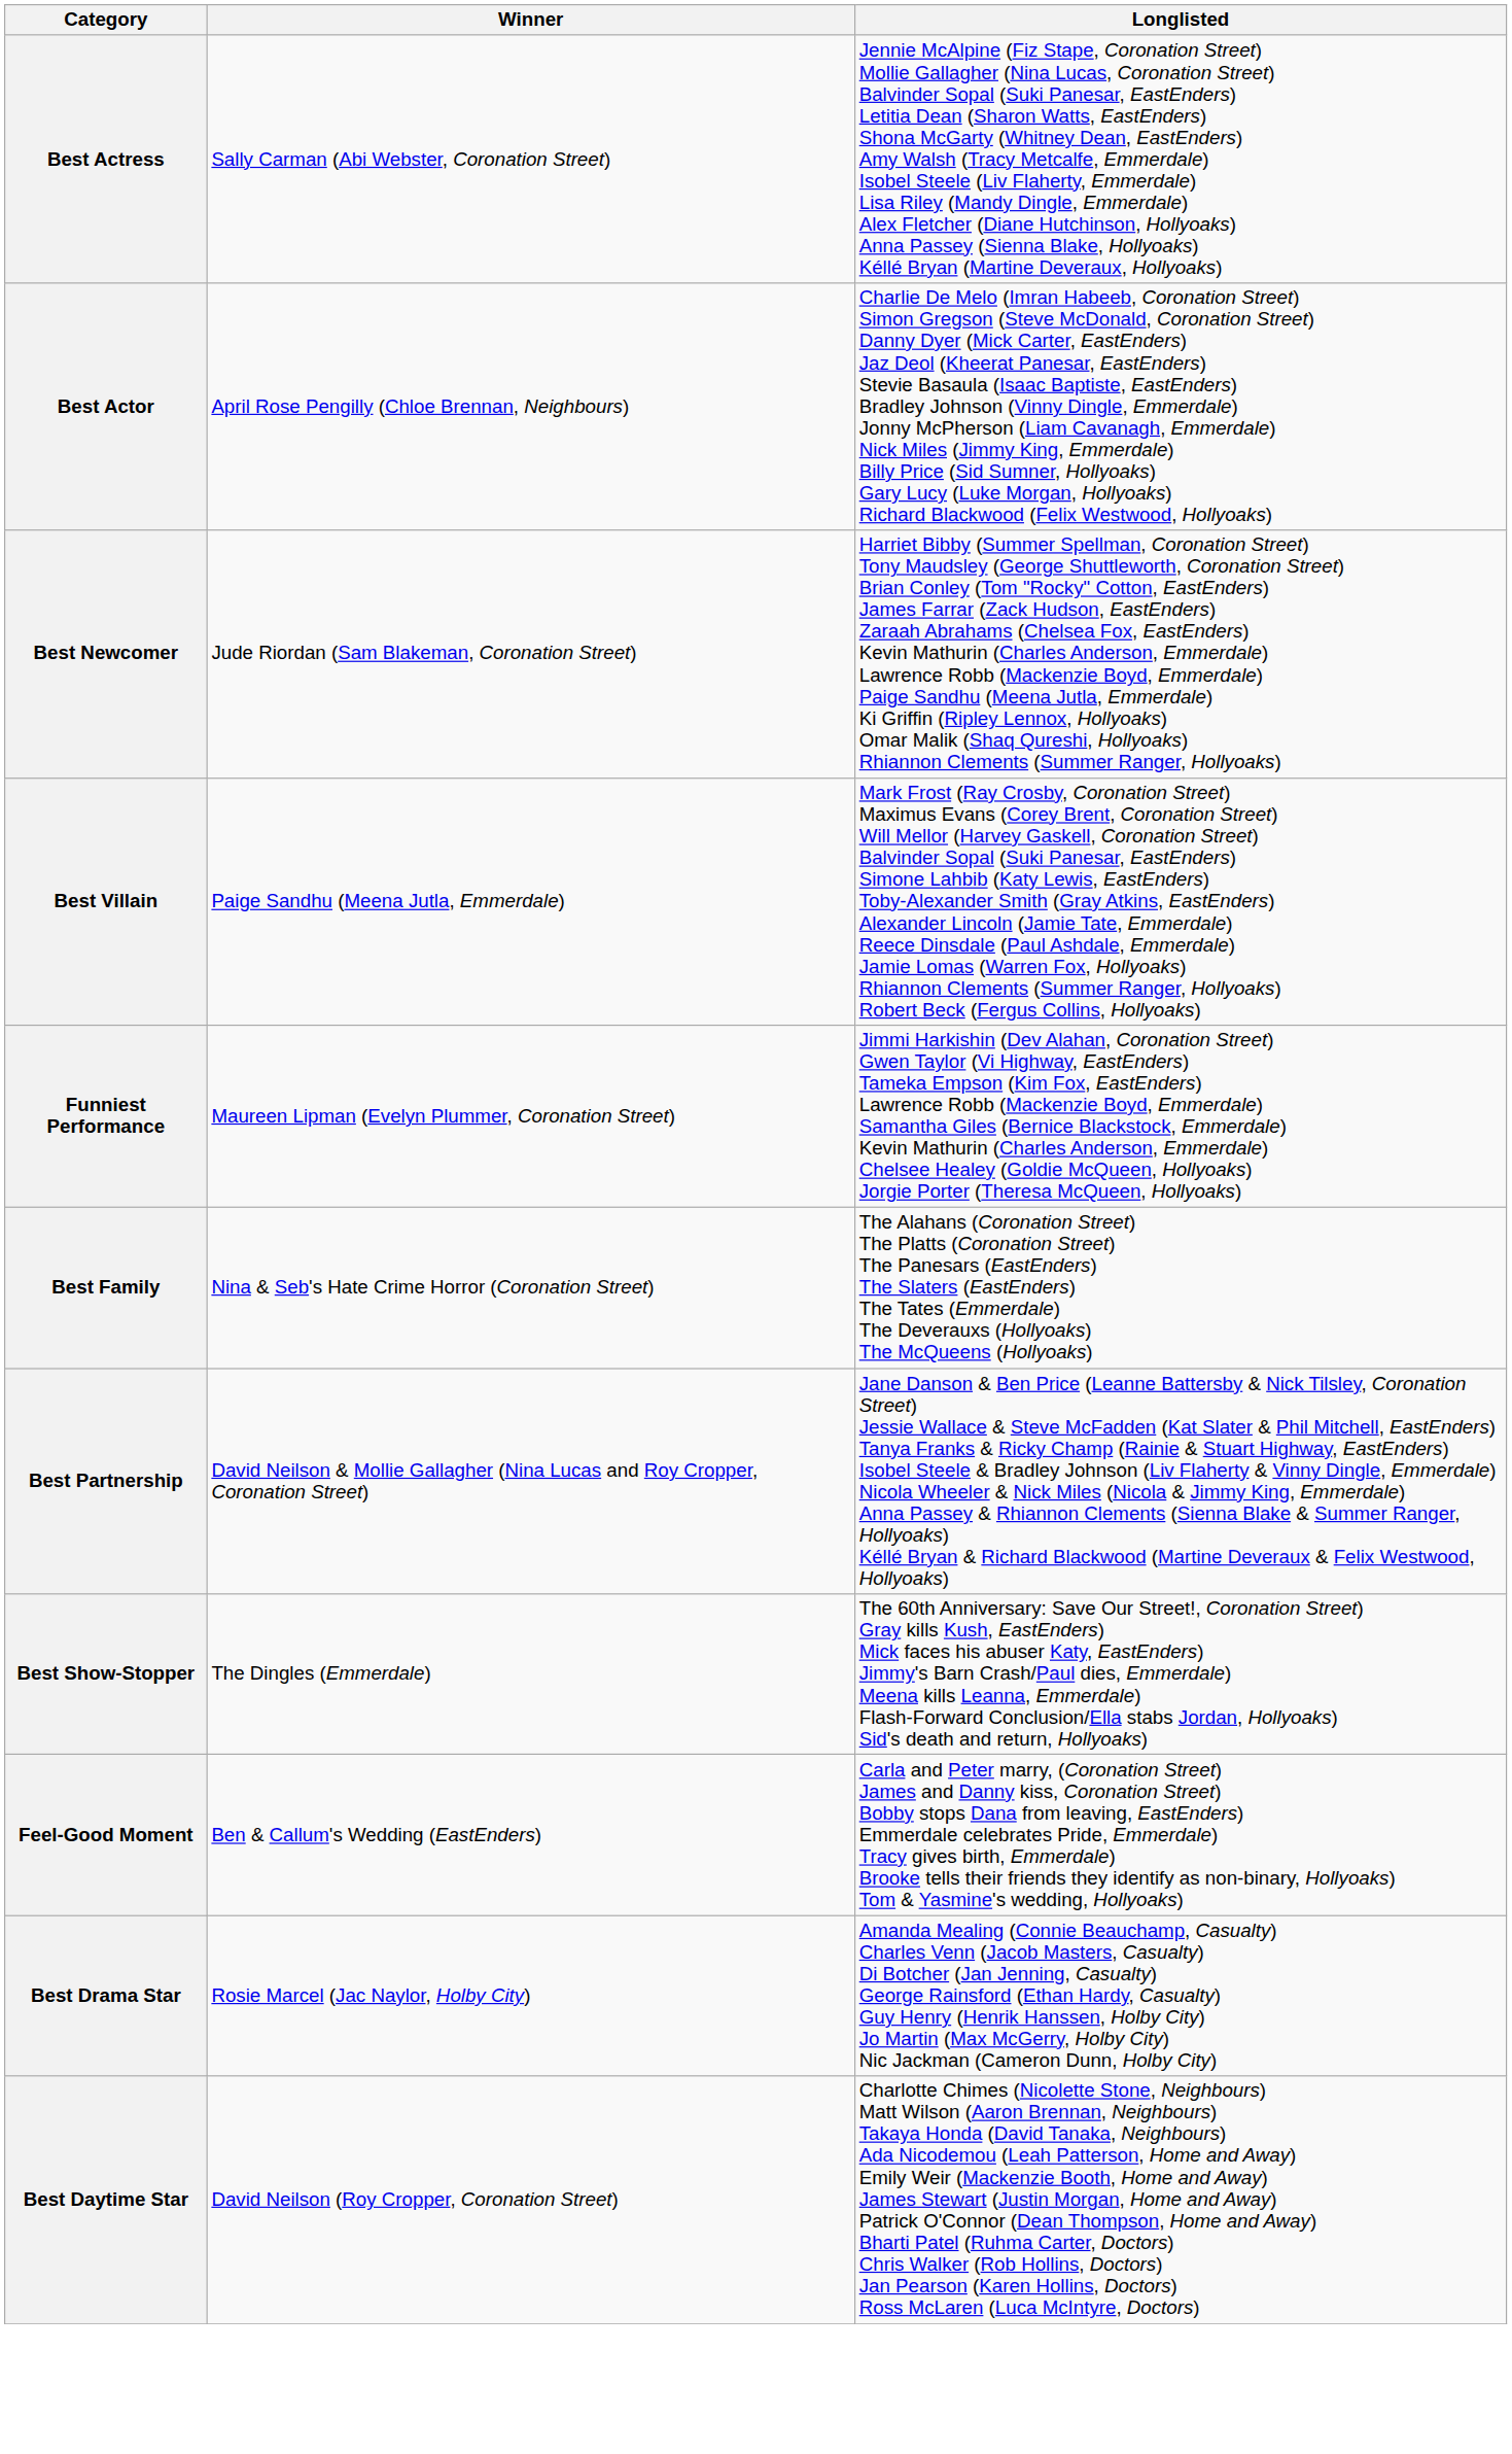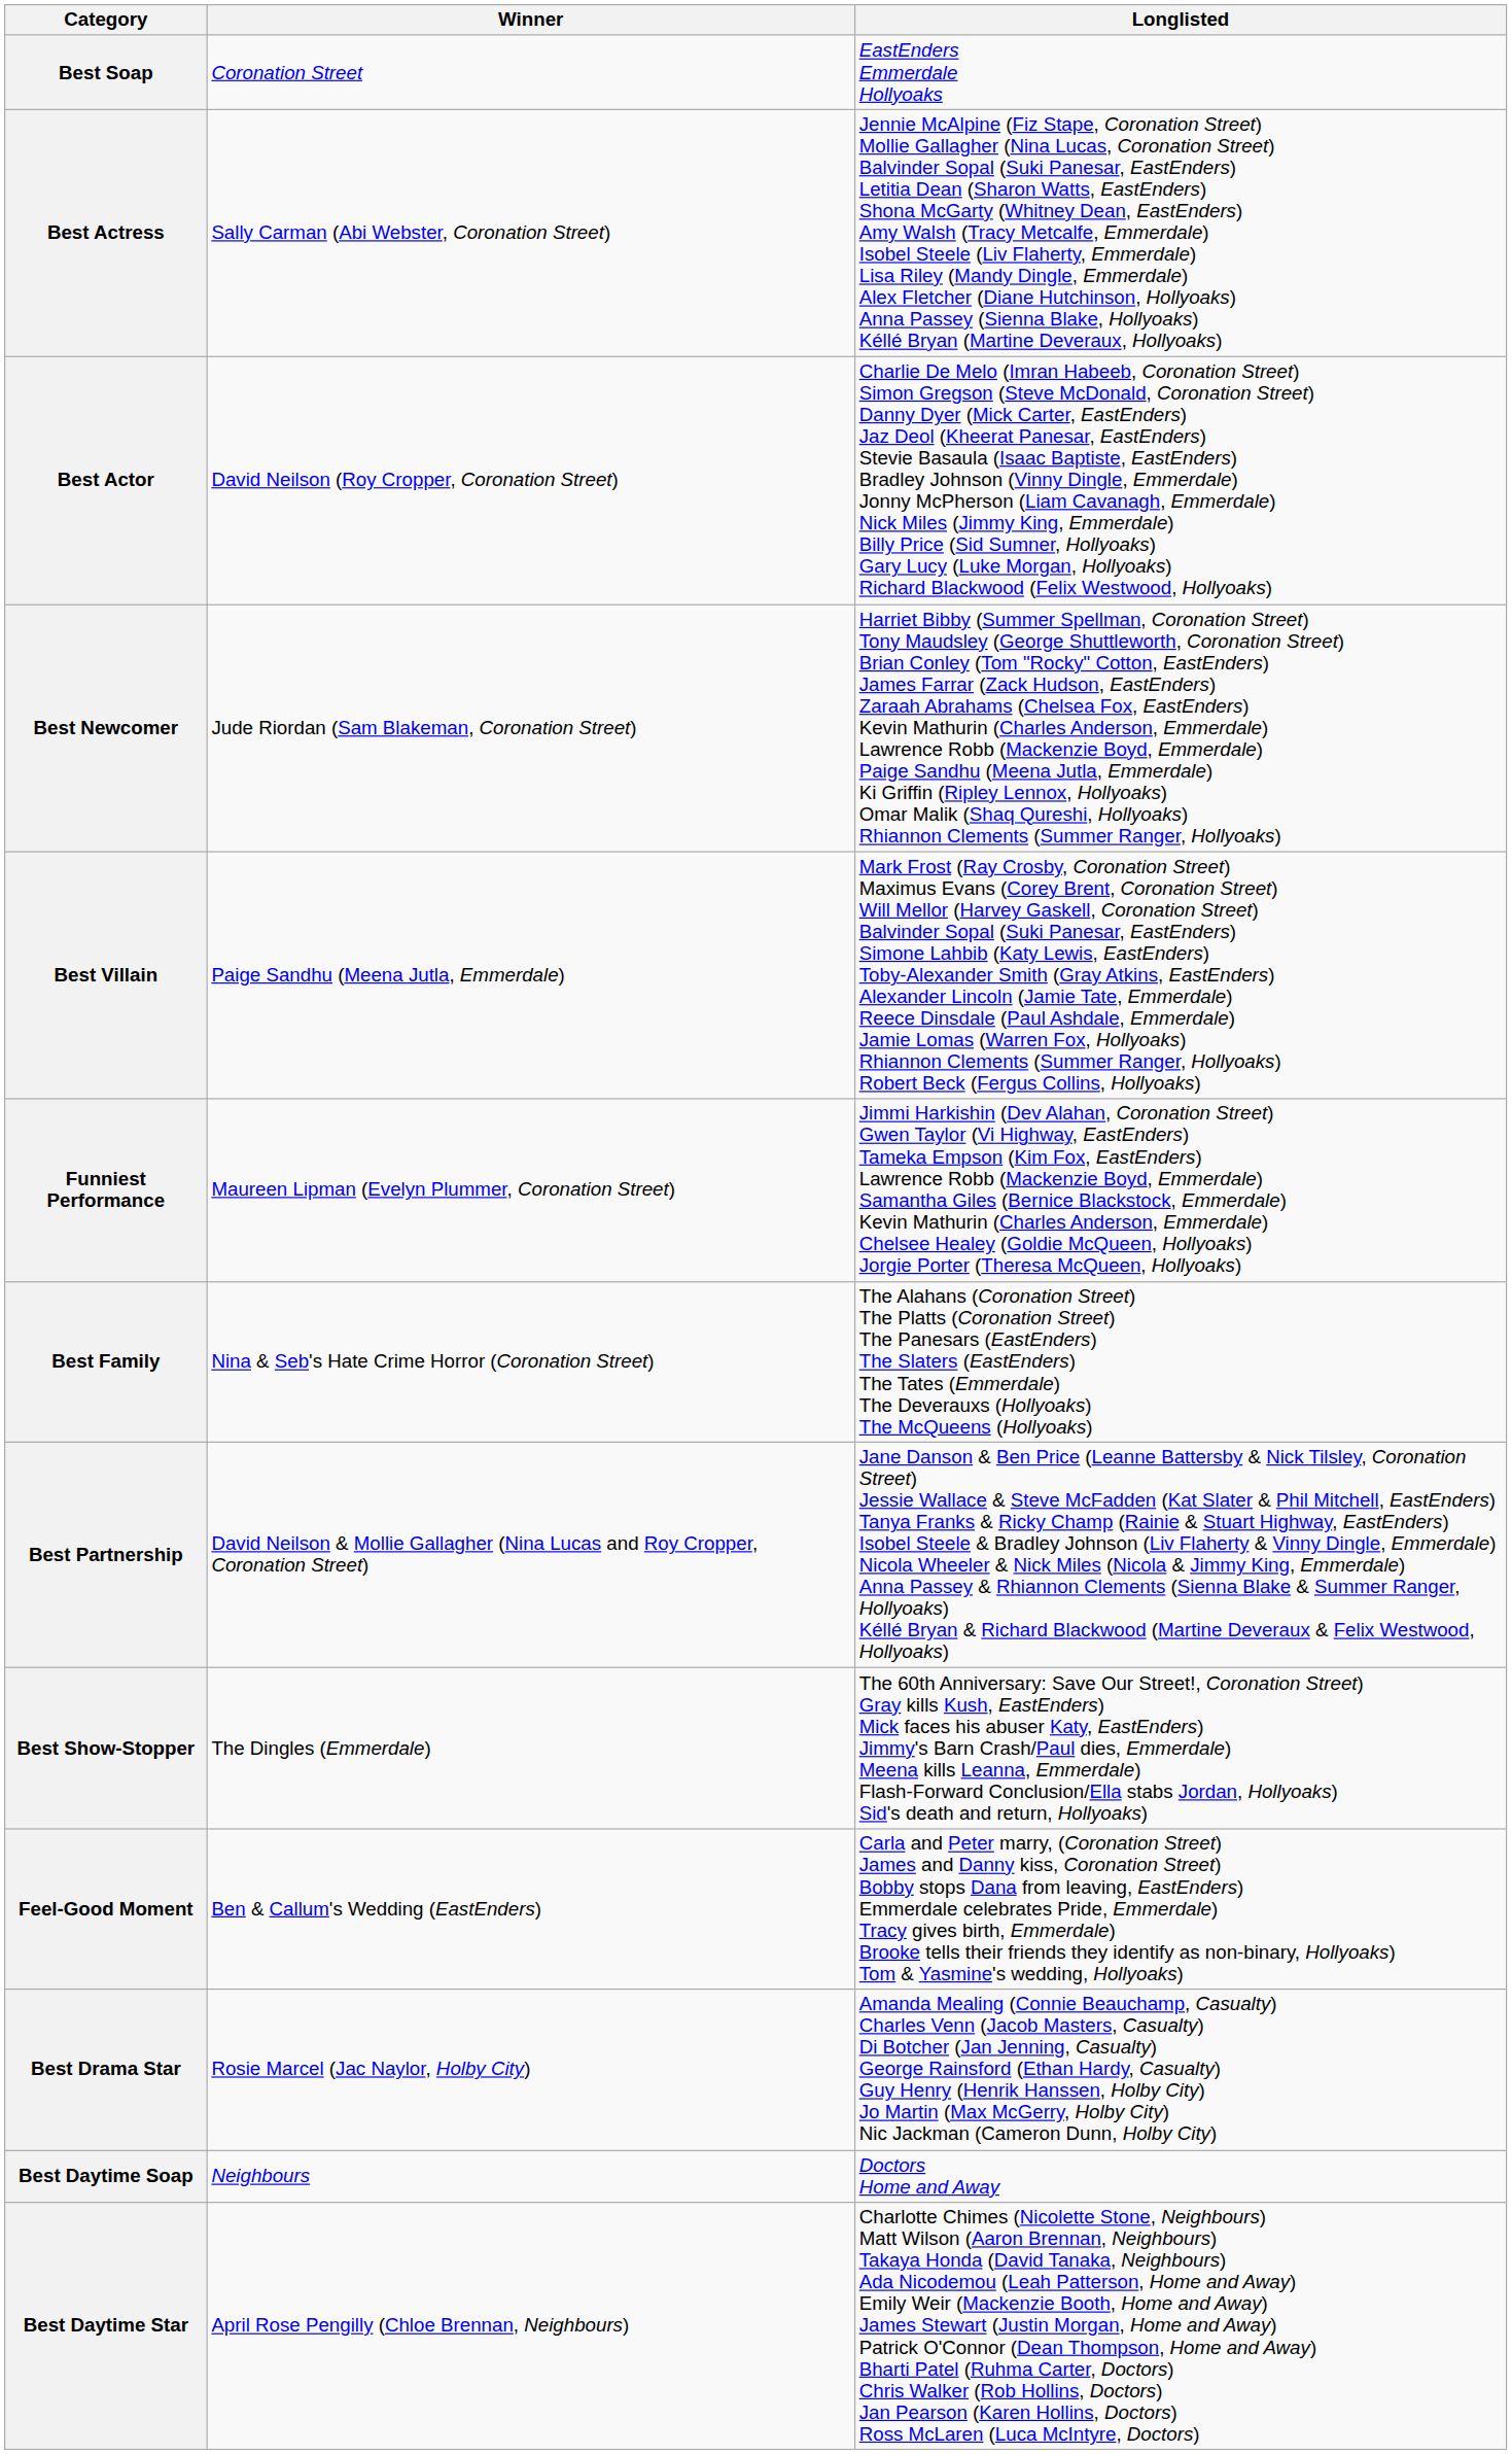+ row: Best Soap | Coronation Street | EastEnders Emmerdale Hollyoaks
Best Actor | Winner: April Rose Pengilly (Chloe Brennan, Neighbours) -> David Neilson (Roy Cropper, Coronation Street)
+ row: Best Daytime Soap | Neighbours | Doctors Home and Away
Best Daytime Star | Winner: David Neilson (Roy Cropper, Coronation Street) -> April Rose Pengilly (Chloe Brennan, Neighbours)
